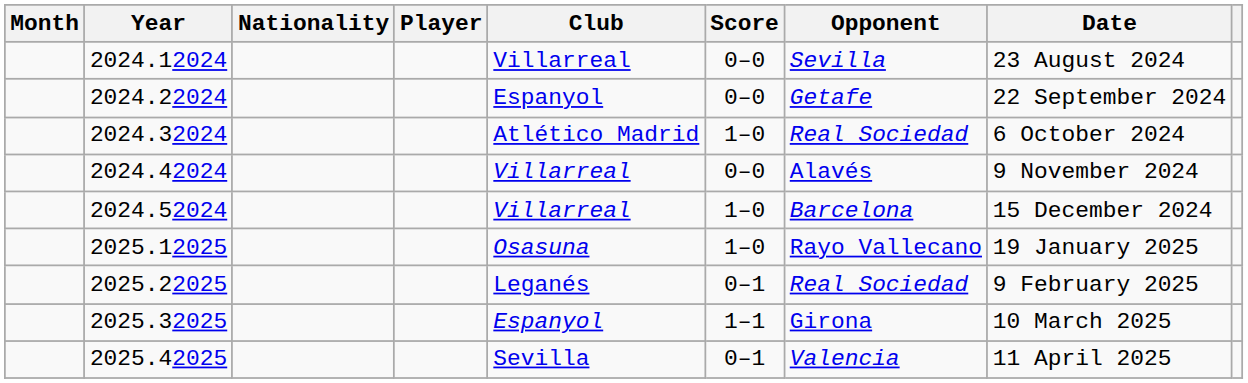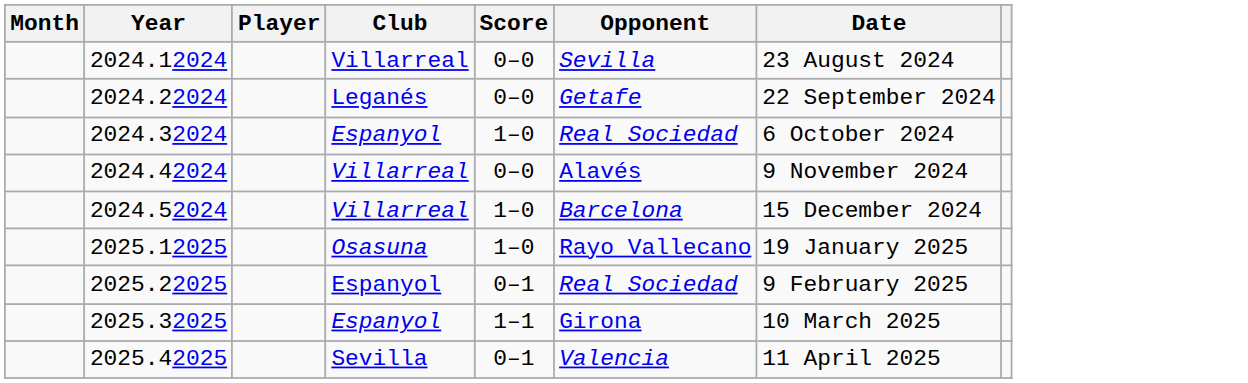- column: Nationality
2024.22024 | Club: Espanyol -> Leganés
2024.32024 | Club: Atlético Madrid -> Espanyol
2025.22025 | Club: Leganés -> Espanyol
